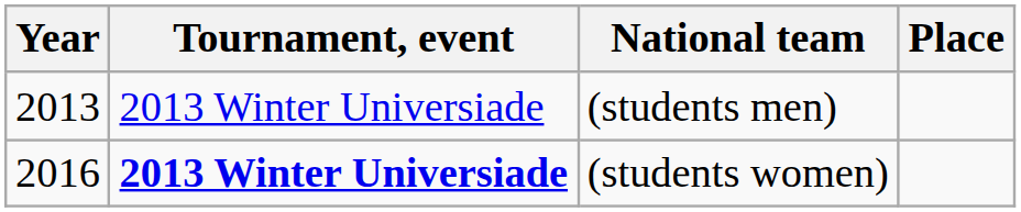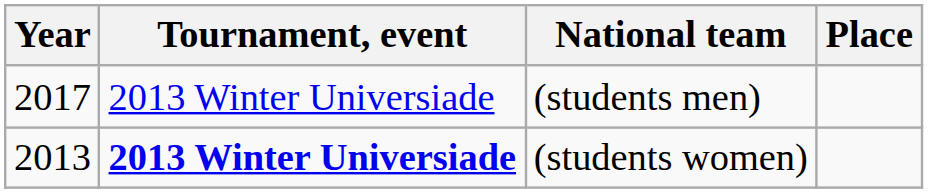(students men) | Year: 2013 -> 2017
(students women) | Year: 2016 -> 2013
